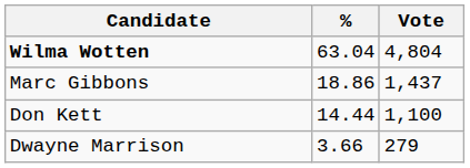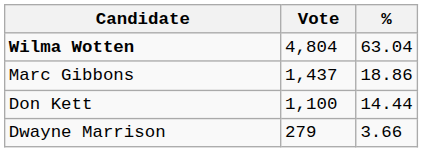columns swapped: Vote <-> %
